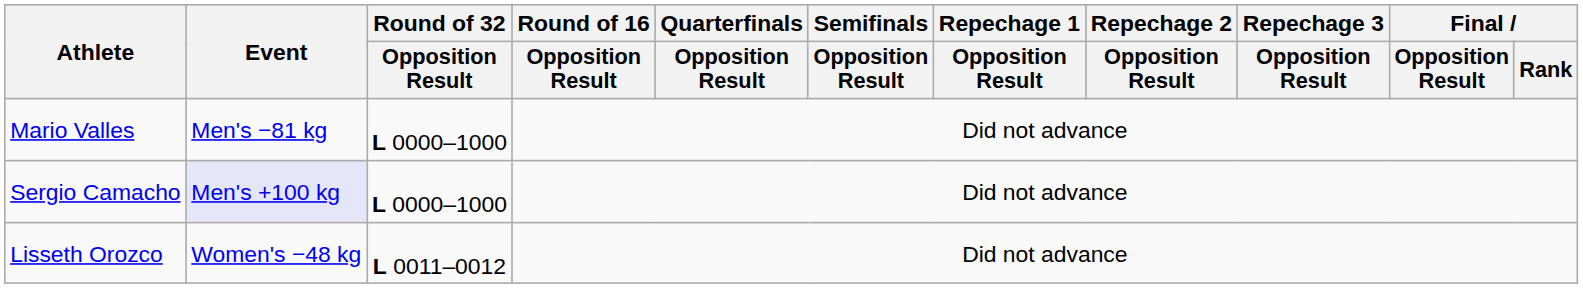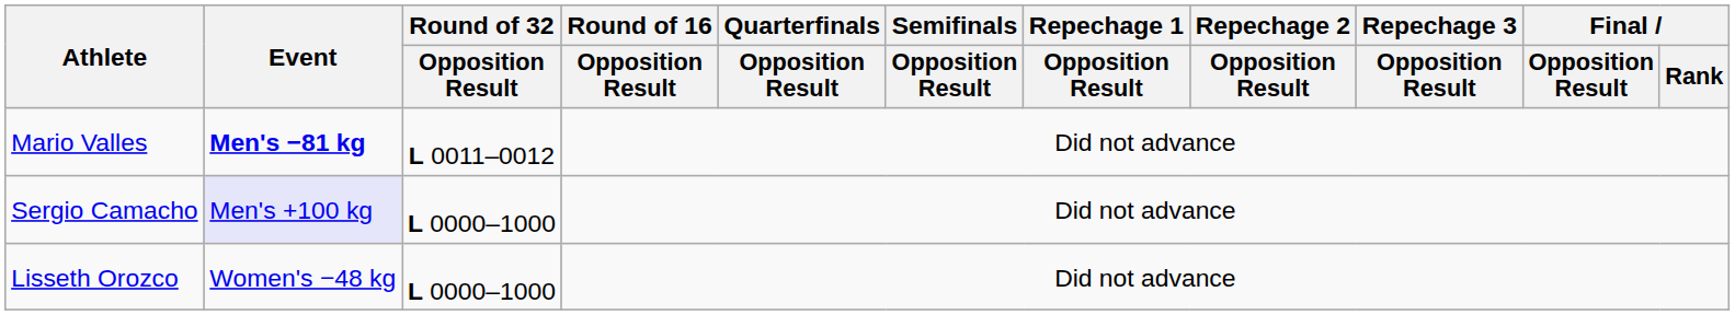Mario Valles | Event: normal -> bold
Mario Valles | Round of 32 / Opposition Result: L 0000–1000 -> L 0011–0012
Lisseth Orozco | Round of 32 / Opposition Result: L 0011–0012 -> L 0000–1000
